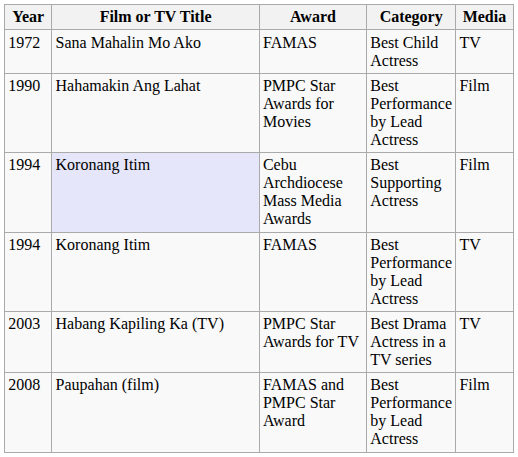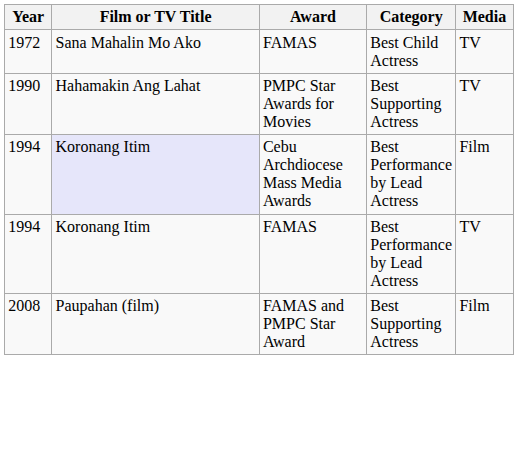1990 | Category: Best Performance by Lead Actress -> Best Supporting Actress
1990 | Media: Film -> TV
1994 / Cebu Archdiocese Mass Media Awards | Category: Best Supporting Actress -> Best Performance by Lead Actress
- row: 2003 | Habang Kapiling Ka (TV) | PMPC Star Awards for TV | Best Drama Actress in a TV series | TV
2008 | Category: Best Performance by Lead Actress -> Best Supporting Actress
